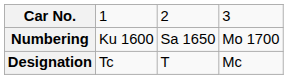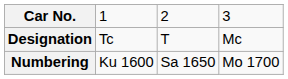rows swapped: Designation <-> Numbering
